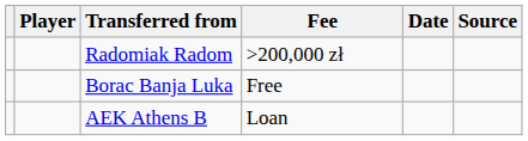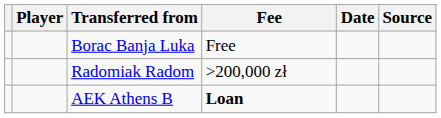rows swapped: Radomiak Radom <-> Borac Banja Luka
AEK Athens B | Fee: normal -> bold
